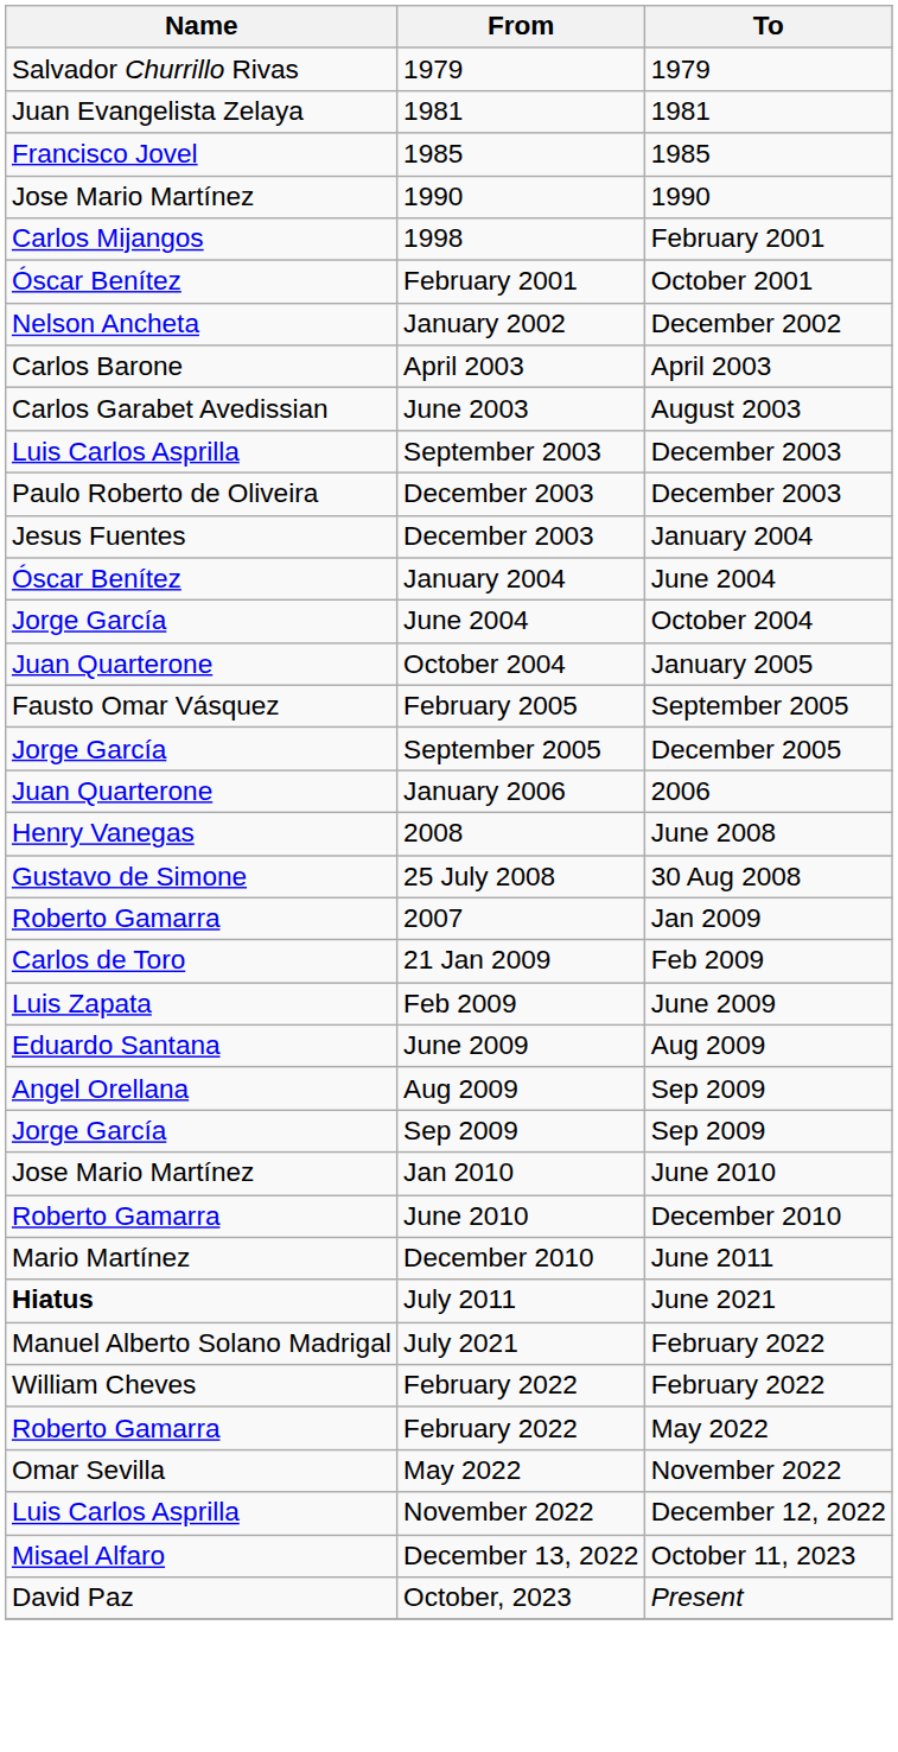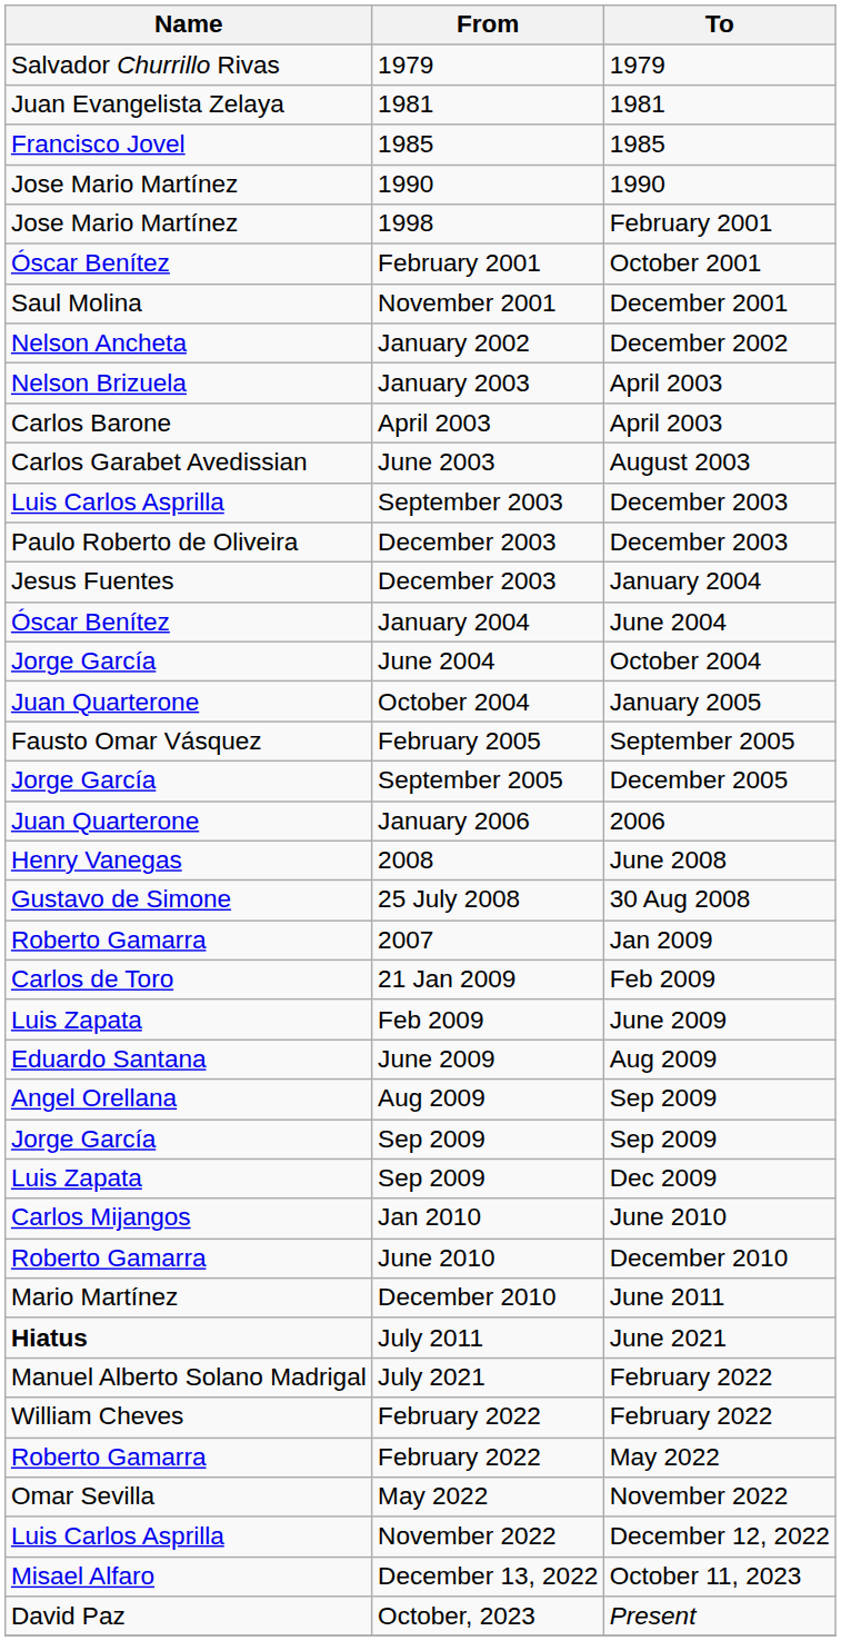1998 | Name: Carlos Mijangos -> Jose Mario Martínez
+ row: Saul Molina | November 2001 | December 2001
+ row: Nelson Brizuela | January 2003 | April 2003
+ row: Luis Zapata | Sep 2009 | Dec 2009
Jan 2010 | Name: Jose Mario Martínez -> Carlos Mijangos
